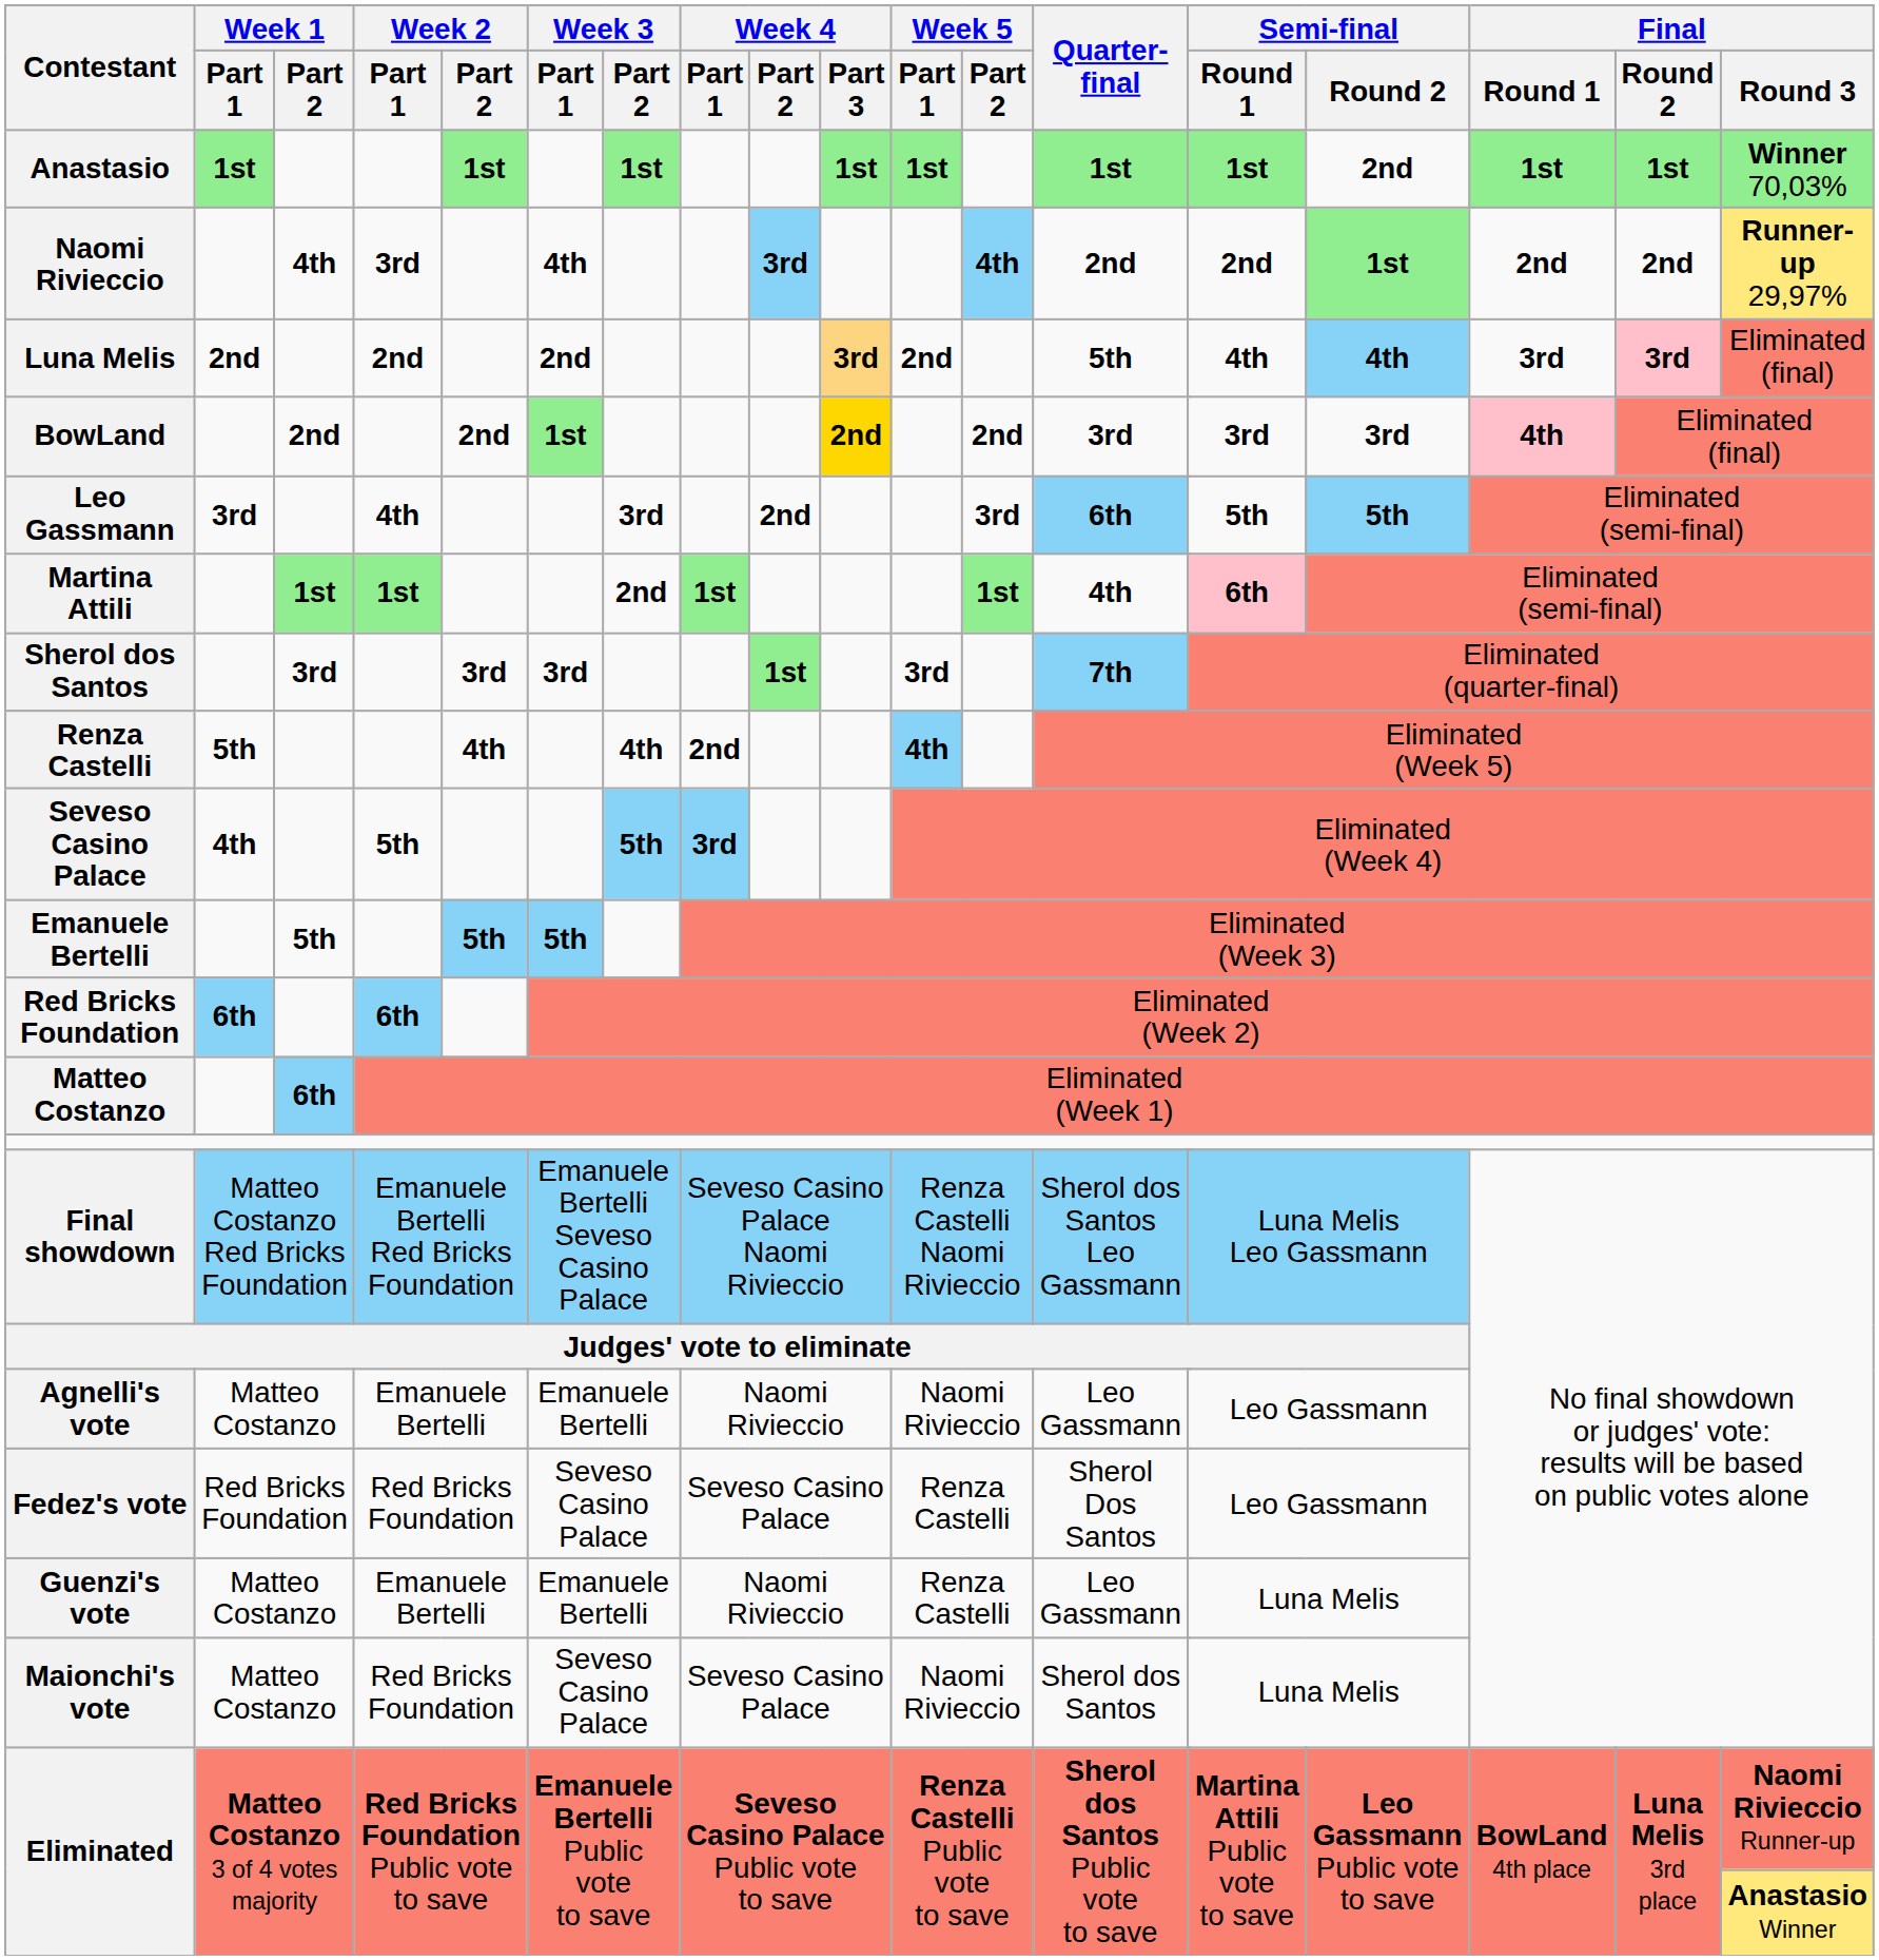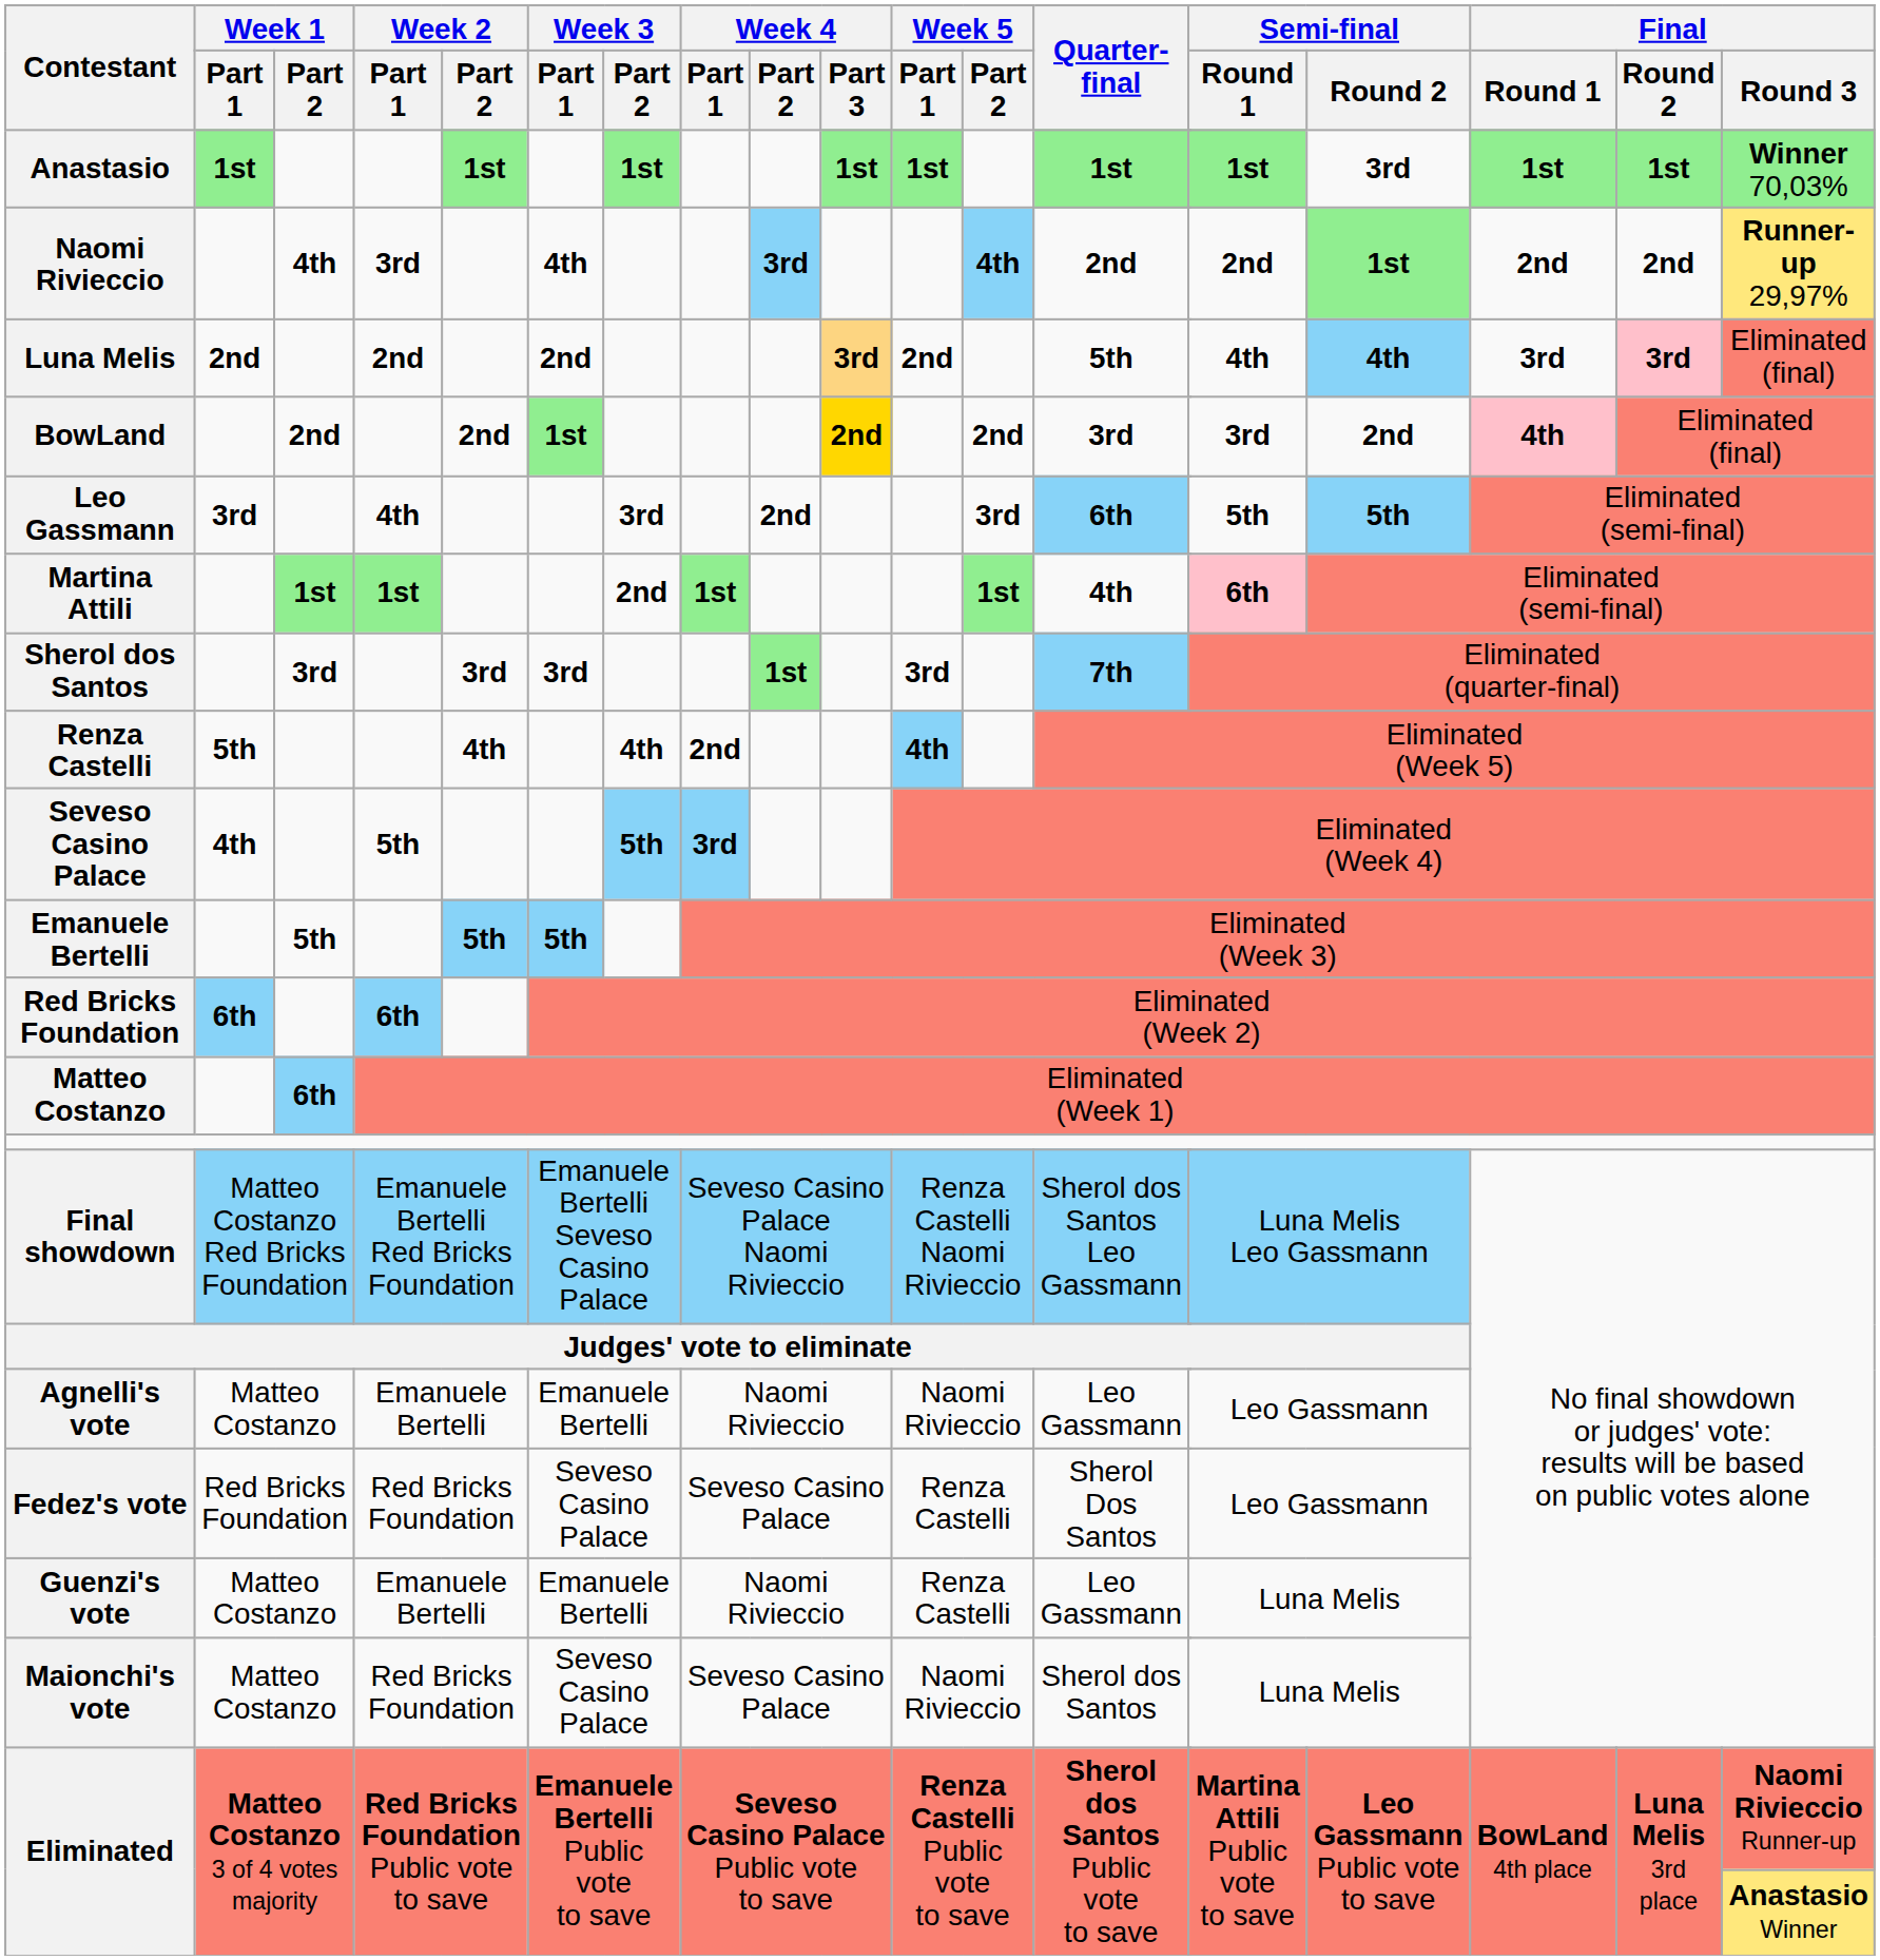Anastasio | Semi-final / Round 2: 2nd -> 3rd
BowLand | Semi-final / Round 2: 3rd -> 2nd
